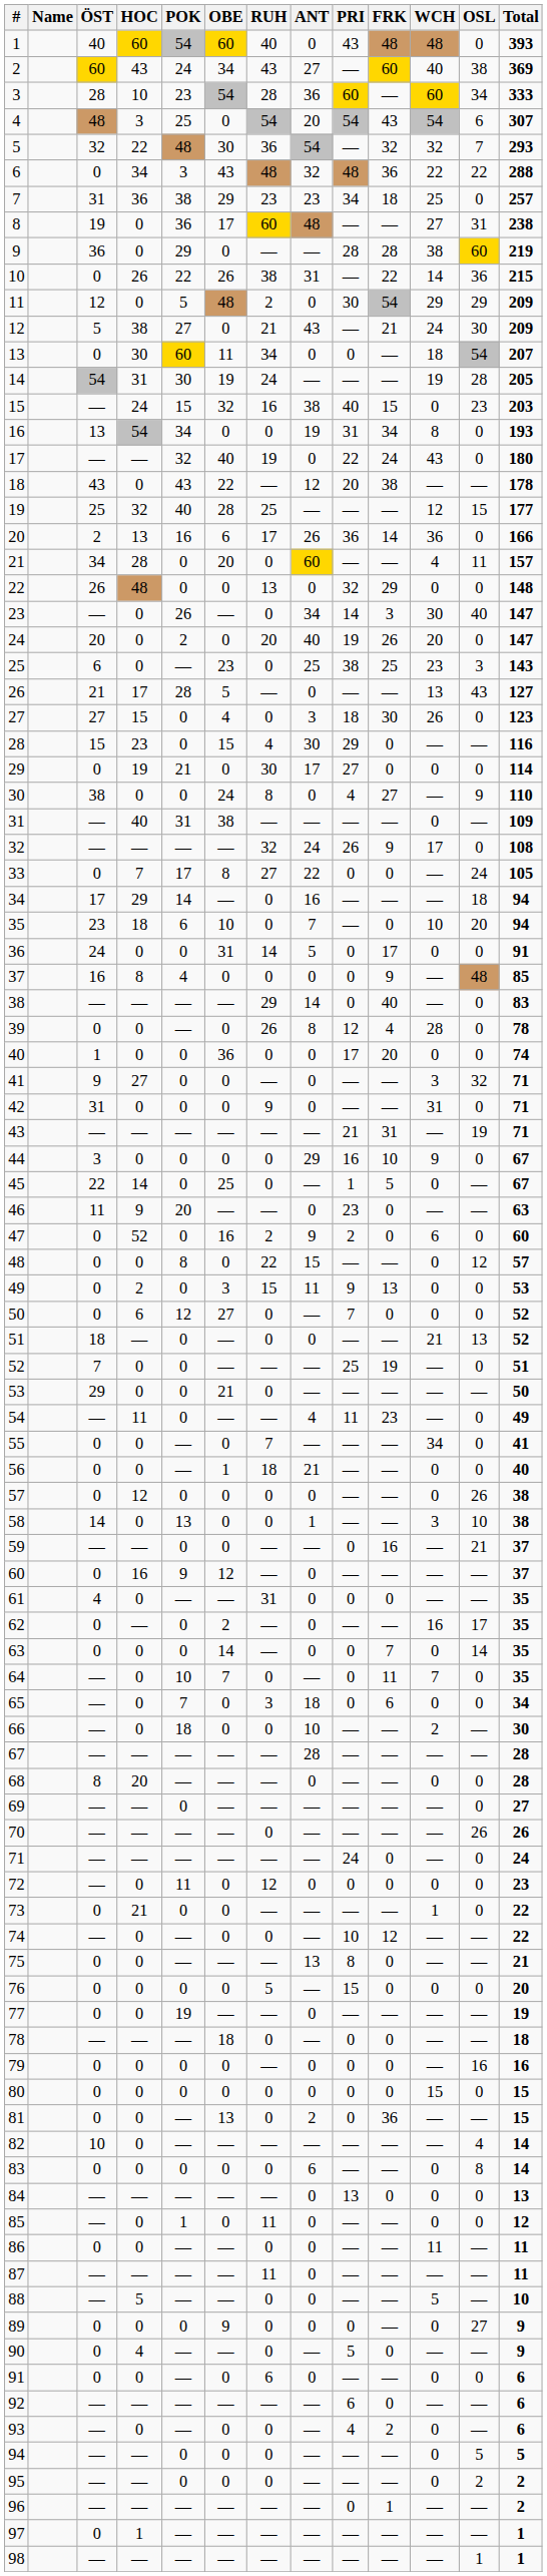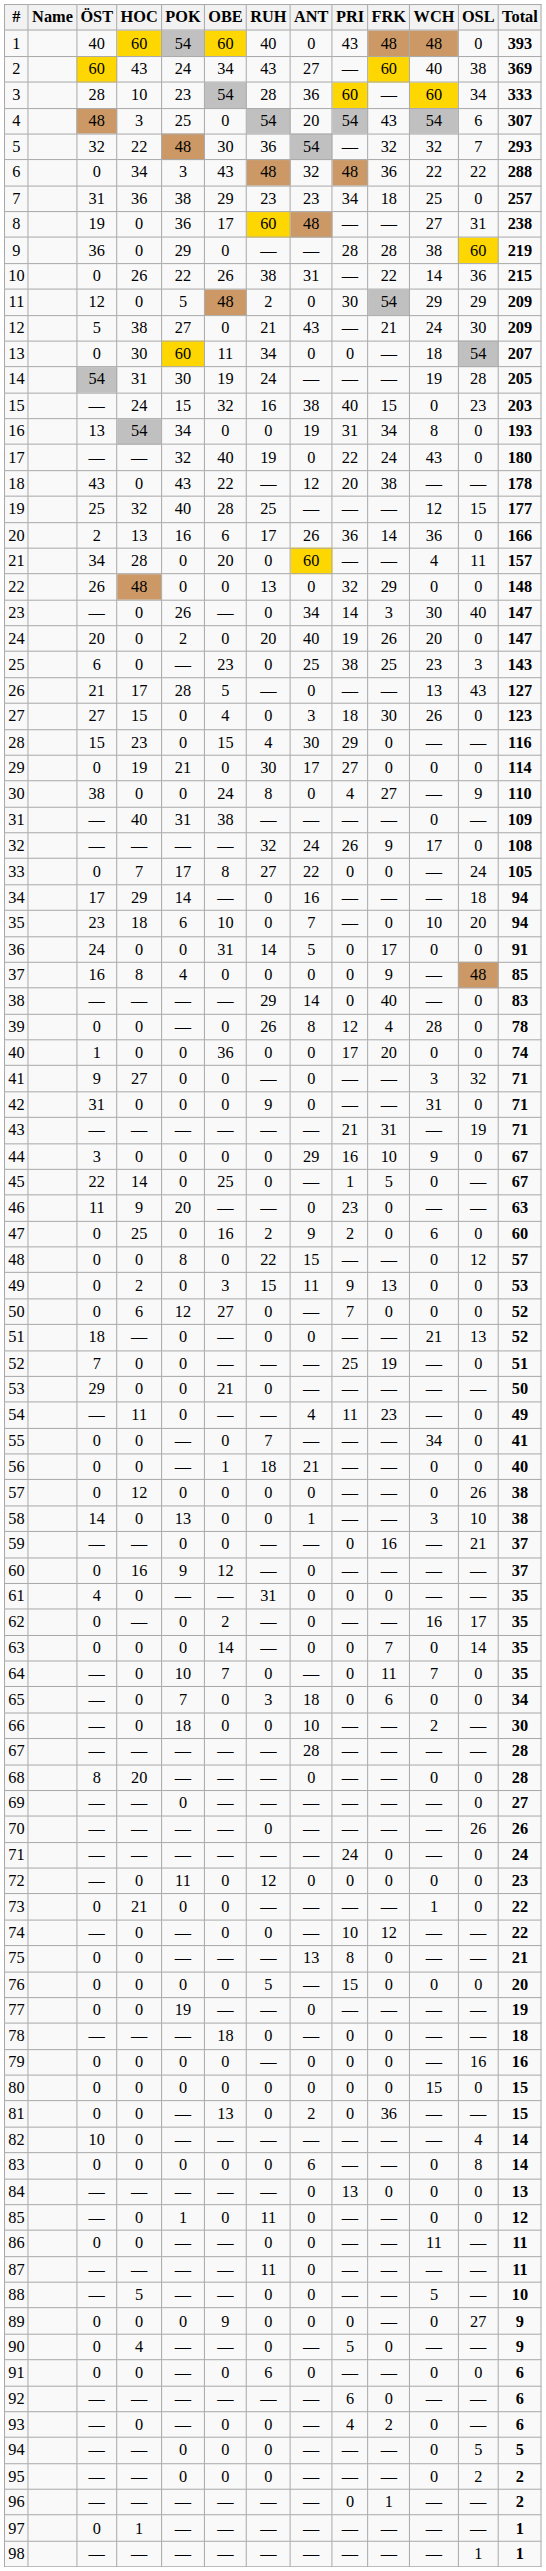47 | HOC: 52 -> 25
